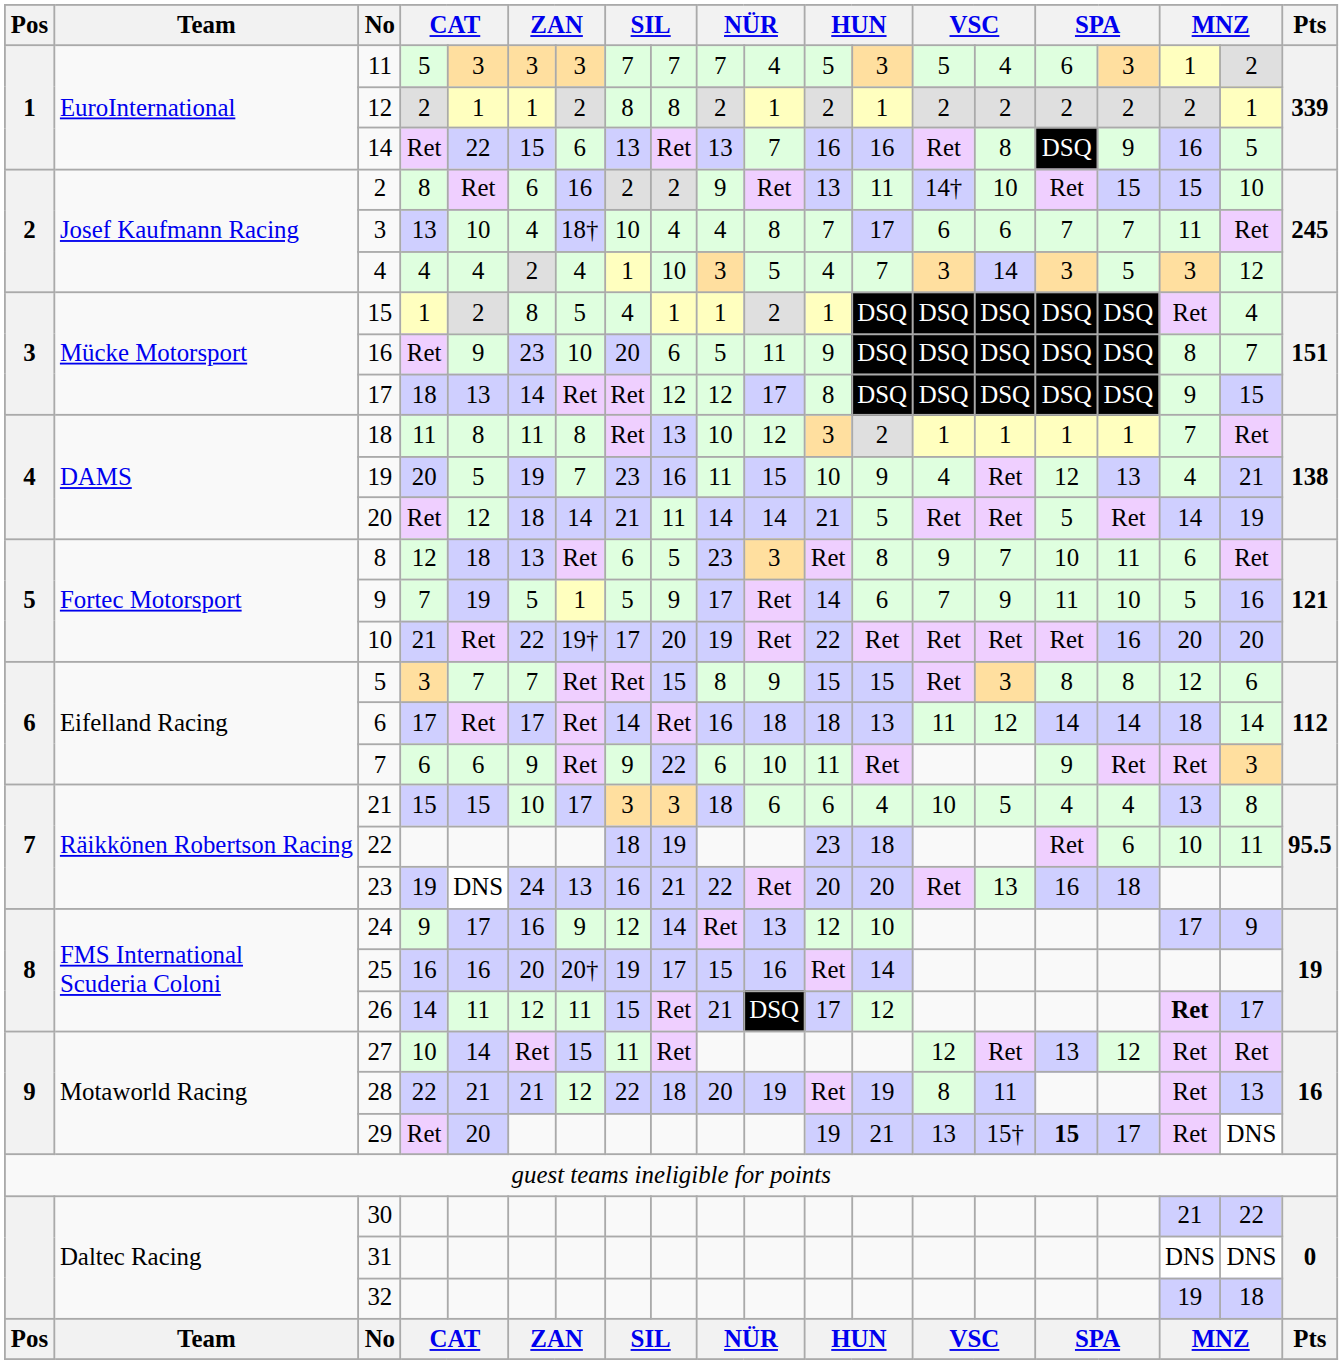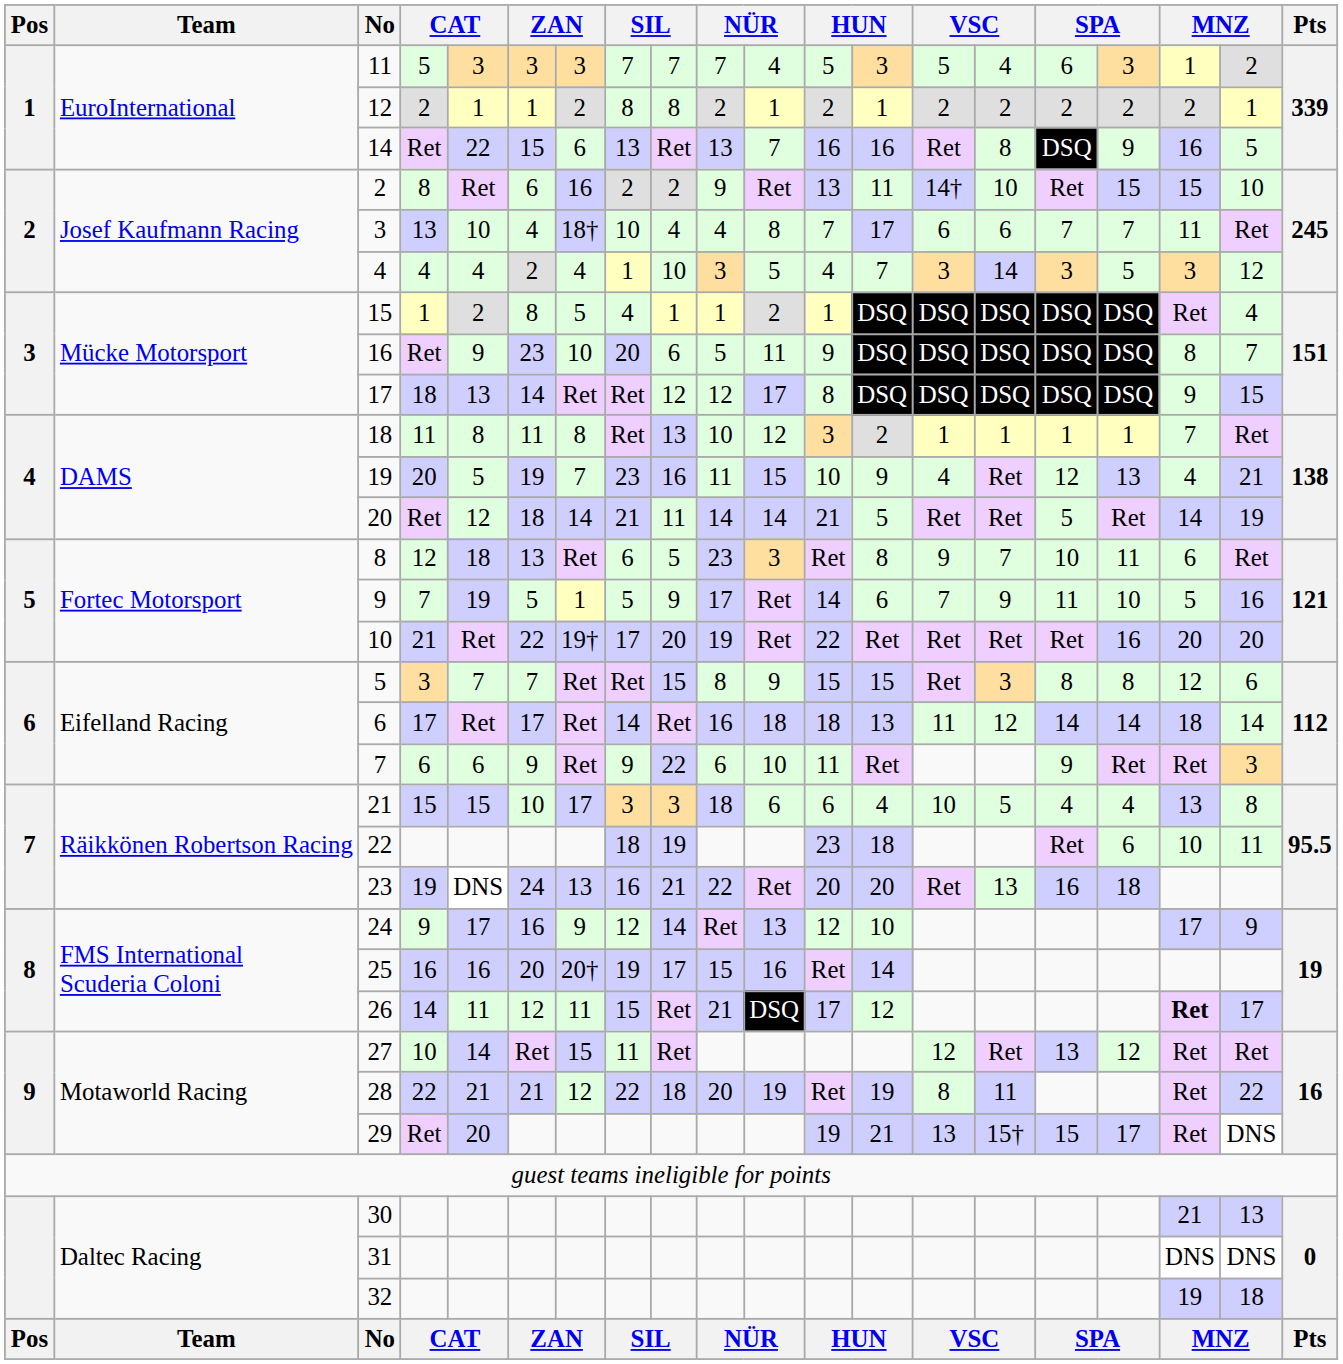28 | column 19: 13 -> 22
29 | column 16: bold -> normal
30 | column 19: 22 -> 13
